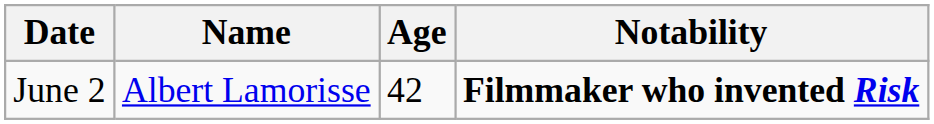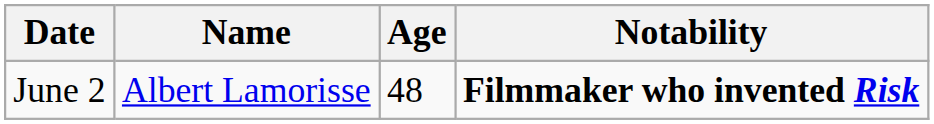June 2 | Age: 42 -> 48
